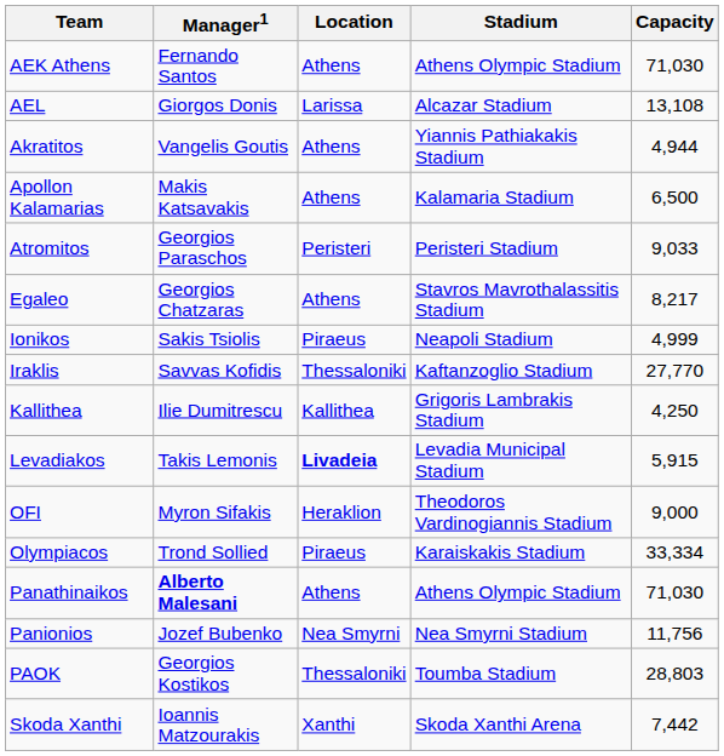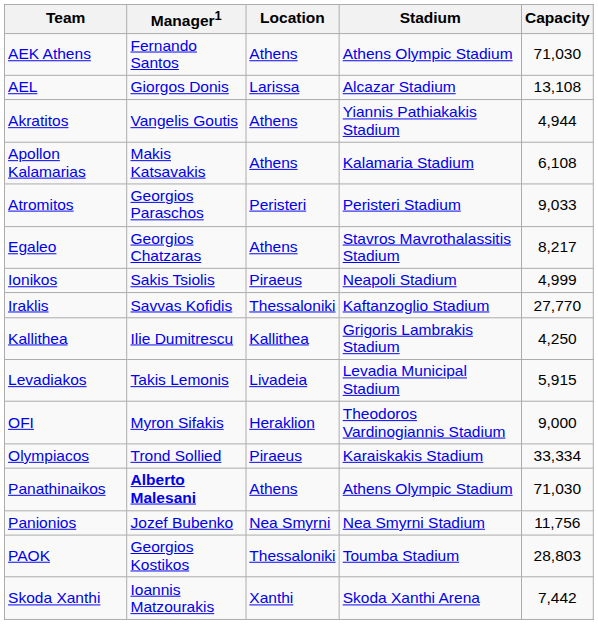Apollon Kalamarias | Capacity: 6,500 -> 6,108
Levadiakos | Location: bold -> normal
